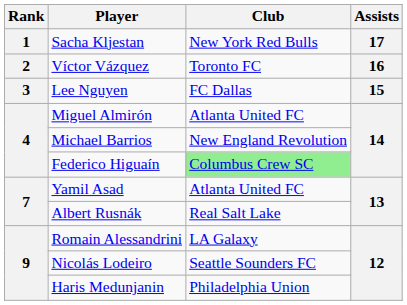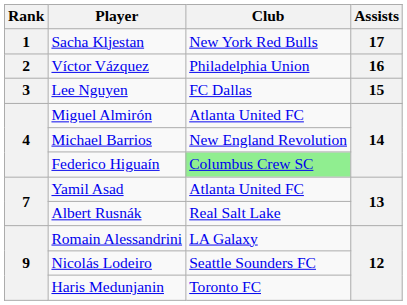Víctor Vázquez | Club: Toronto FC -> Philadelphia Union
Haris Medunjanin | Club: Philadelphia Union -> Toronto FC
